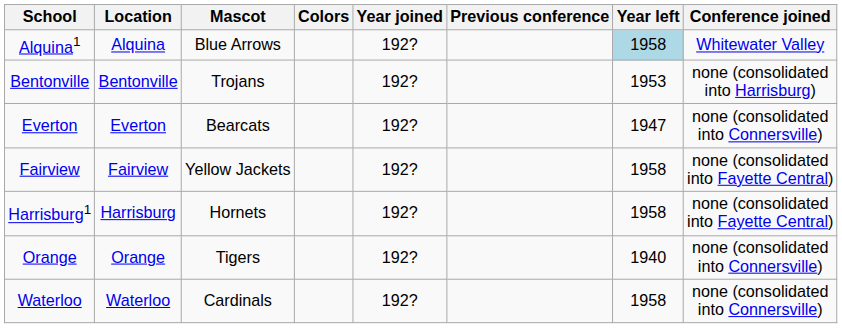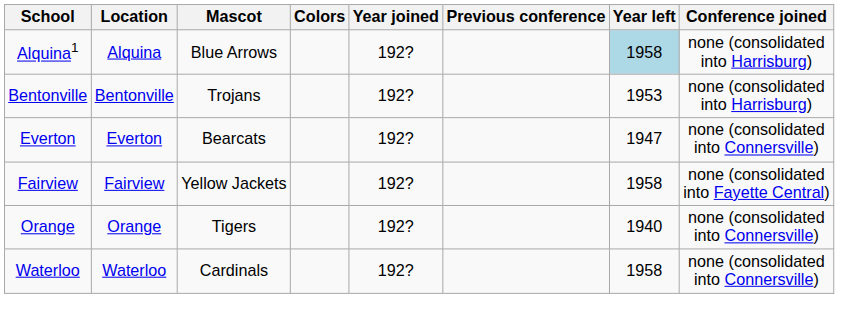Alquina1 | Conference joined: Whitewater Valley -> none (consolidated into Harrisburg)
- row: Harrisburg1 | Harrisburg | Hornets | 192? | 1958 | none (consolidated into Fayette Central)
